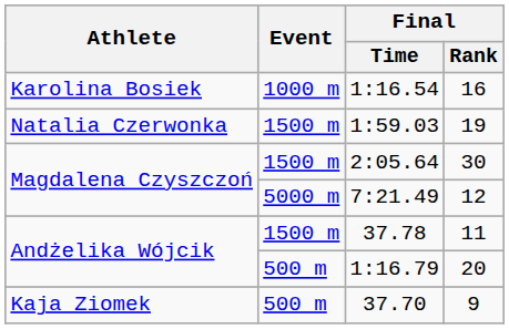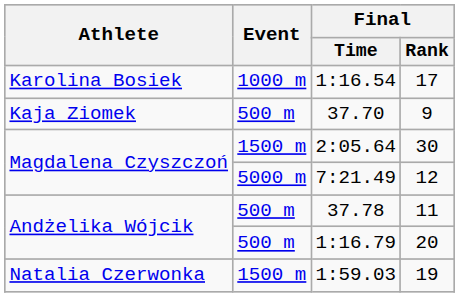1:16.54 | Final / Rank: 16 -> 17
rows swapped: 1:59.03 <-> 37.70
37.78 | Event: 1500 m -> 500 m
